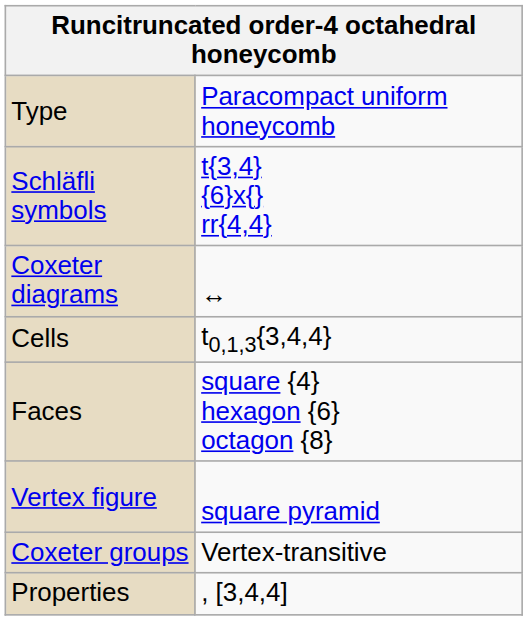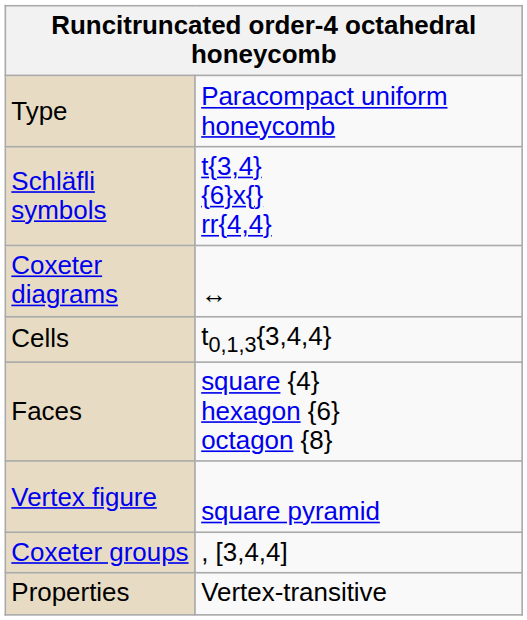Coxeter groups | column 2: Vertex-transitive -> , [3,4,4]
Properties | column 2: , [3,4,4] -> Vertex-transitive
